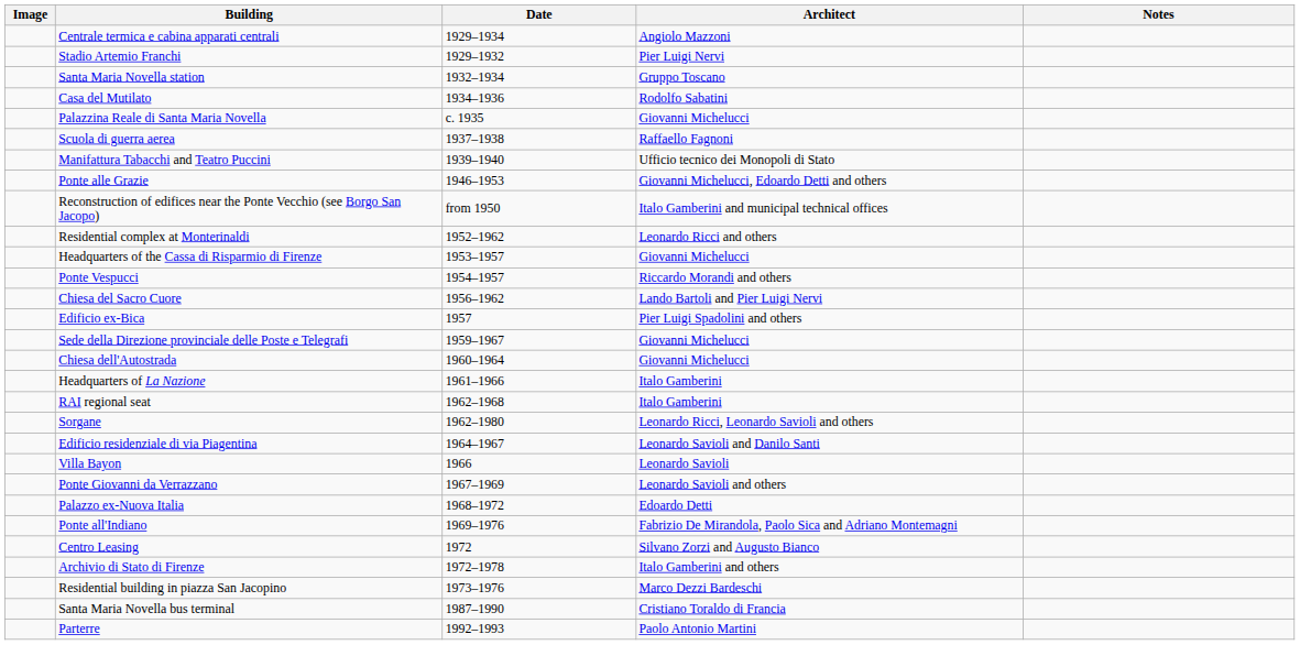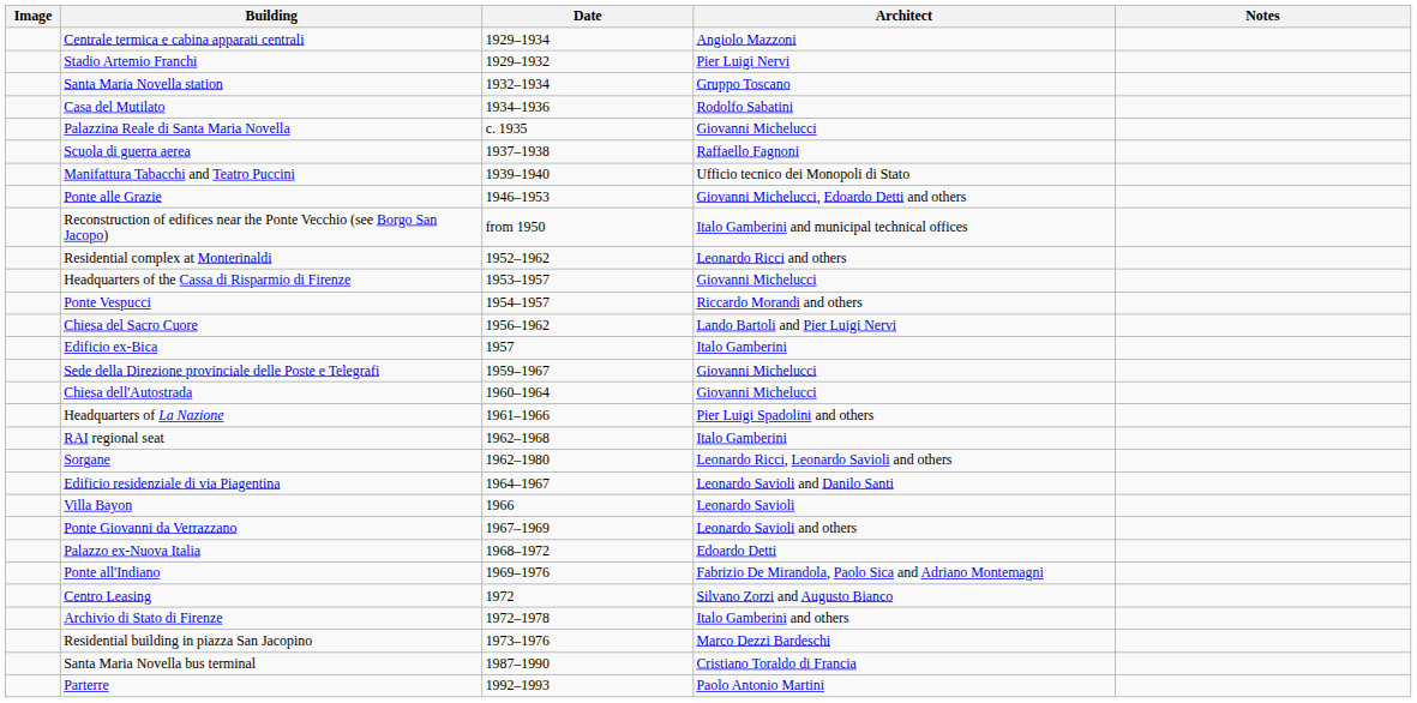Edificio ex-Bica | Architect: Pier Luigi Spadolini and others -> Italo Gamberini
Headquarters of La Nazione | Architect: Italo Gamberini -> Pier Luigi Spadolini and others
